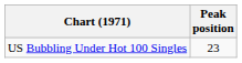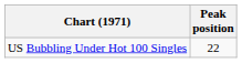US Bubbling Under Hot 100 Singles | Peak position: 23 -> 22
